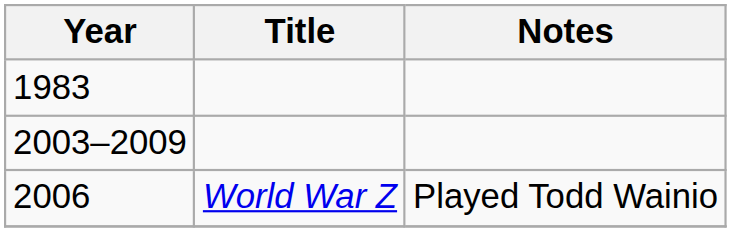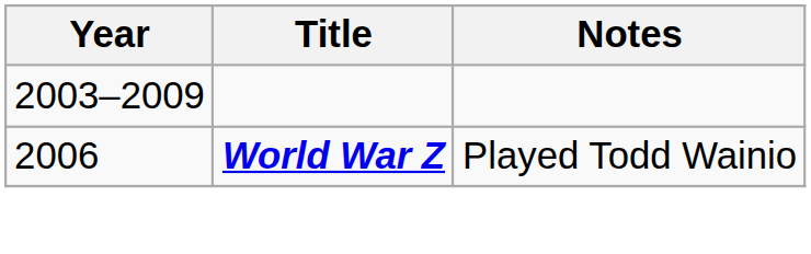- row: 1983
2006 | Title: normal -> bold
